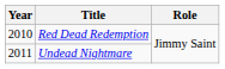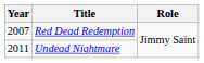Red Dead Redemption | Year: 2010 -> 2007
